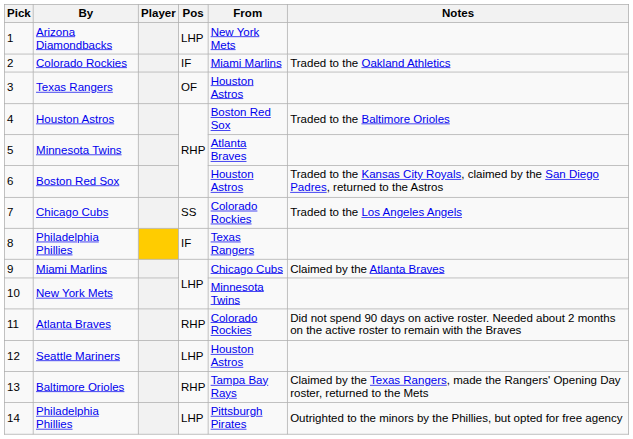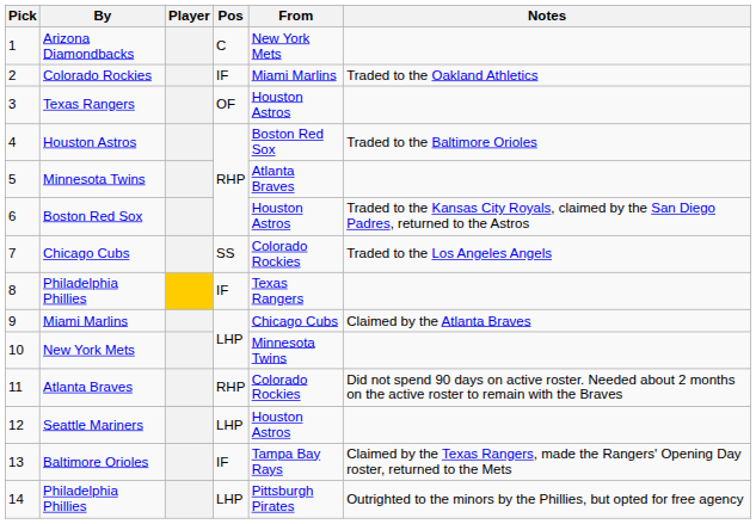Arizona Diamondbacks | Pos: LHP -> C
Baltimore Orioles | Pos: RHP -> IF
